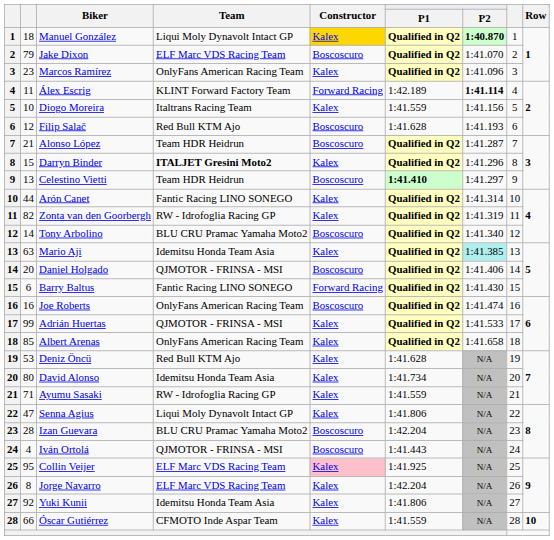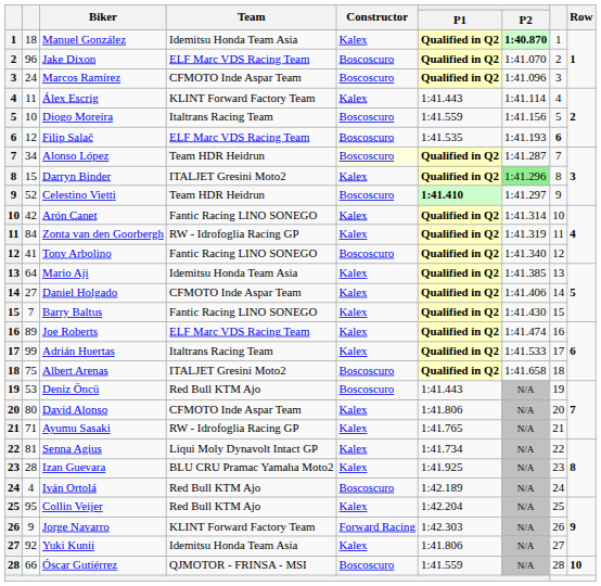Manuel González | Team: Liqui Moly Dynavolt Intact GP -> Idemitsu Honda Team Asia
Manuel González | Constructor: gold background -> no background
Jake Dixon | column 2: 79 -> 96
Marcos Ramírez | column 2: 23 -> 24
Marcos Ramírez | Team: OnlyFans American Racing Team -> CFMOTO Inde Aspar Team
Marcos Ramírez | Constructor: Kalex -> Boscoscuro
Álex Escrig | Constructor: Forward Racing -> Kalex
Álex Escrig | P1: 1:42.189 -> 1:41.443
Álex Escrig | P2: bold -> normal
Diogo Moreira | Constructor: Kalex -> Boscoscuro
Filip Salač | Team: Red Bull KTM Ajo -> ELF Marc VDS Racing Team
Filip Salač | P1: 1:41.628 -> 1:41.535
Filip Salač | column 8: normal -> bold
Alonso López | column 2: 21 -> 34
Alonso López | Constructor: no background -> lightyellow background
Darryn Binder | Team: bold -> normal
Darryn Binder | P2: no background -> lightgreen background
Celestino Vietti | column 2: 13 -> 52
Arón Canet | column 2: 44 -> 42
Zonta van den Goorbergh | column 2: 82 -> 84
Tony Arbolino | column 2: 14 -> 41
Tony Arbolino | Team: BLU CRU Pramac Yamaha Moto2 -> Fantic Racing LINO SONEGO
Mario Aji | column 2: 63 -> 64
Mario Aji | P2: paleturquoise background -> no background
Daniel Holgado | column 2: 20 -> 27
Daniel Holgado | Team: QJMOTOR - FRINSA - MSI -> CFMOTO Inde Aspar Team
Daniel Holgado | Constructor: Boscoscuro -> Kalex
Barry Baltus | column 2: 6 -> 7
Barry Baltus | Constructor: Forward Racing -> Kalex
Joe Roberts | column 2: 16 -> 89
Joe Roberts | Team: OnlyFans American Racing Team -> ELF Marc VDS Racing Team
Joe Roberts | Constructor: Boscoscuro -> Kalex
Adrián Huertas | Team: QJMOTOR - FRINSA - MSI -> Italtrans Racing Team
Albert Arenas | column 2: 85 -> 75
Albert Arenas | Team: OnlyFans American Racing Team -> ITALJET Gresini Moto2
Albert Arenas | Constructor: Kalex -> Boscoscuro
Deniz Öncü | Constructor: Kalex -> Boscoscuro
Deniz Öncü | P1: 1:41.628 -> 1:41.443
David Alonso | Team: Idemitsu Honda Team Asia -> CFMOTO Inde Aspar Team
David Alonso | P1: 1:41.734 -> 1:41.806
Ayumu Sasaki | P1: 1:41.559 -> 1:41.765
Senna Agius | column 2: 47 -> 81
Senna Agius | P1: 1:41.806 -> 1:41.734
Izan Guevara | Constructor: Boscoscuro -> Kalex
Izan Guevara | P1: 1:42.204 -> 1:41.925
Iván Ortolá | Team: QJMOTOR - FRINSA - MSI -> Red Bull KTM Ajo
Iván Ortolá | P1: 1:41.443 -> 1:42.189
Collin Veijer | Team: ELF Marc VDS Racing Team -> Red Bull KTM Ajo
Collin Veijer | Constructor: pink background -> no background
Collin Veijer | P1: 1:41.925 -> 1:42.204
Jorge Navarro | column 2: 8 -> 9
Jorge Navarro | Team: ELF Marc VDS Racing Team -> KLINT Forward Factory Team
Jorge Navarro | Constructor: Kalex -> Forward Racing
Jorge Navarro | P1: 1:42.204 -> 1:42.303
Óscar Gutiérrez | Team: CFMOTO Inde Aspar Team -> QJMOTOR - FRINSA - MSI
Óscar Gutiérrez | Constructor: Kalex -> Boscoscuro
